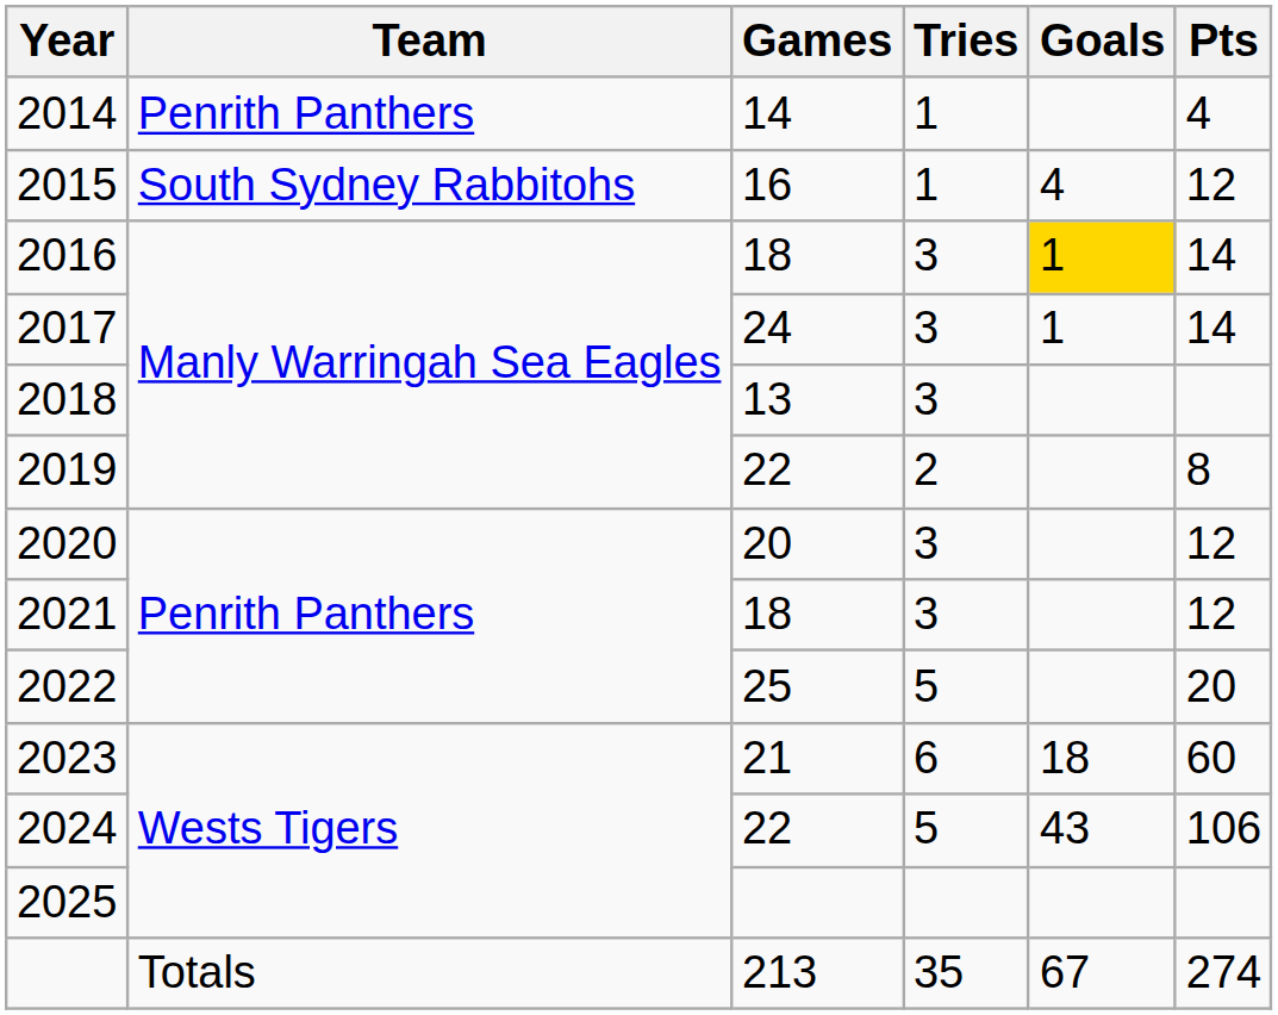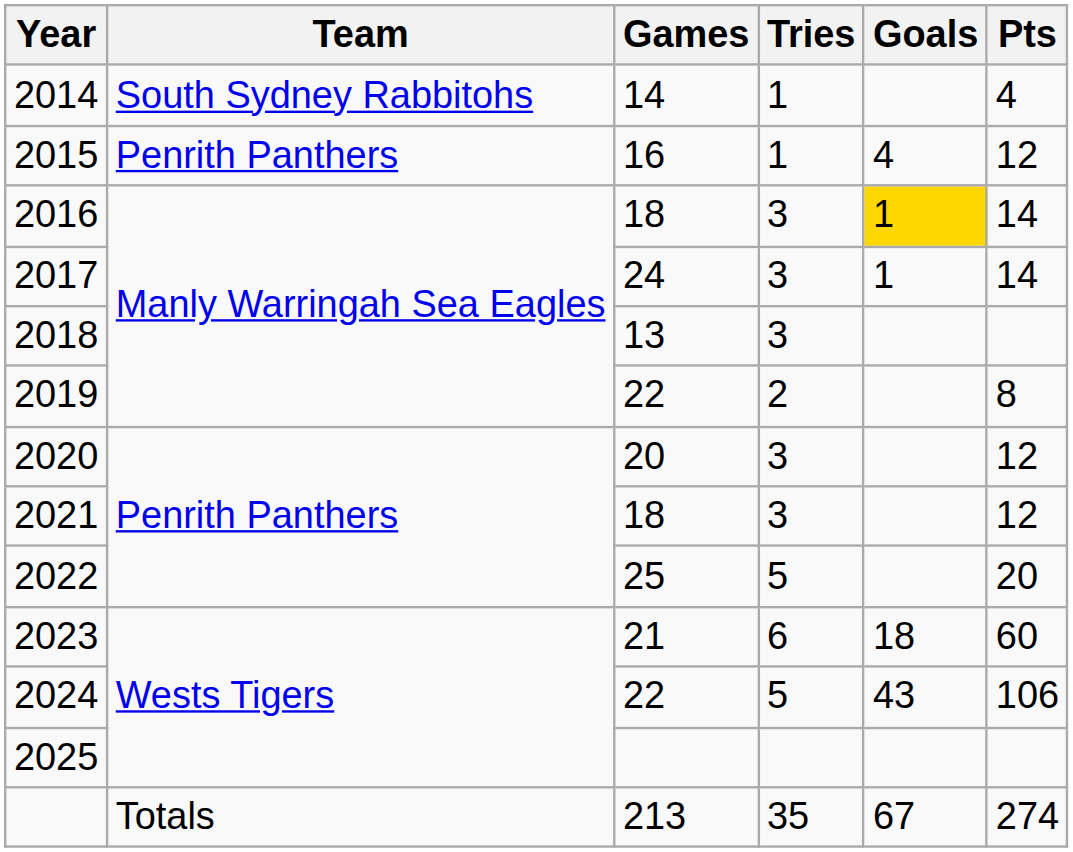2014 | Team: Penrith Panthers -> South Sydney Rabbitohs
2015 | Team: South Sydney Rabbitohs -> Penrith Panthers
